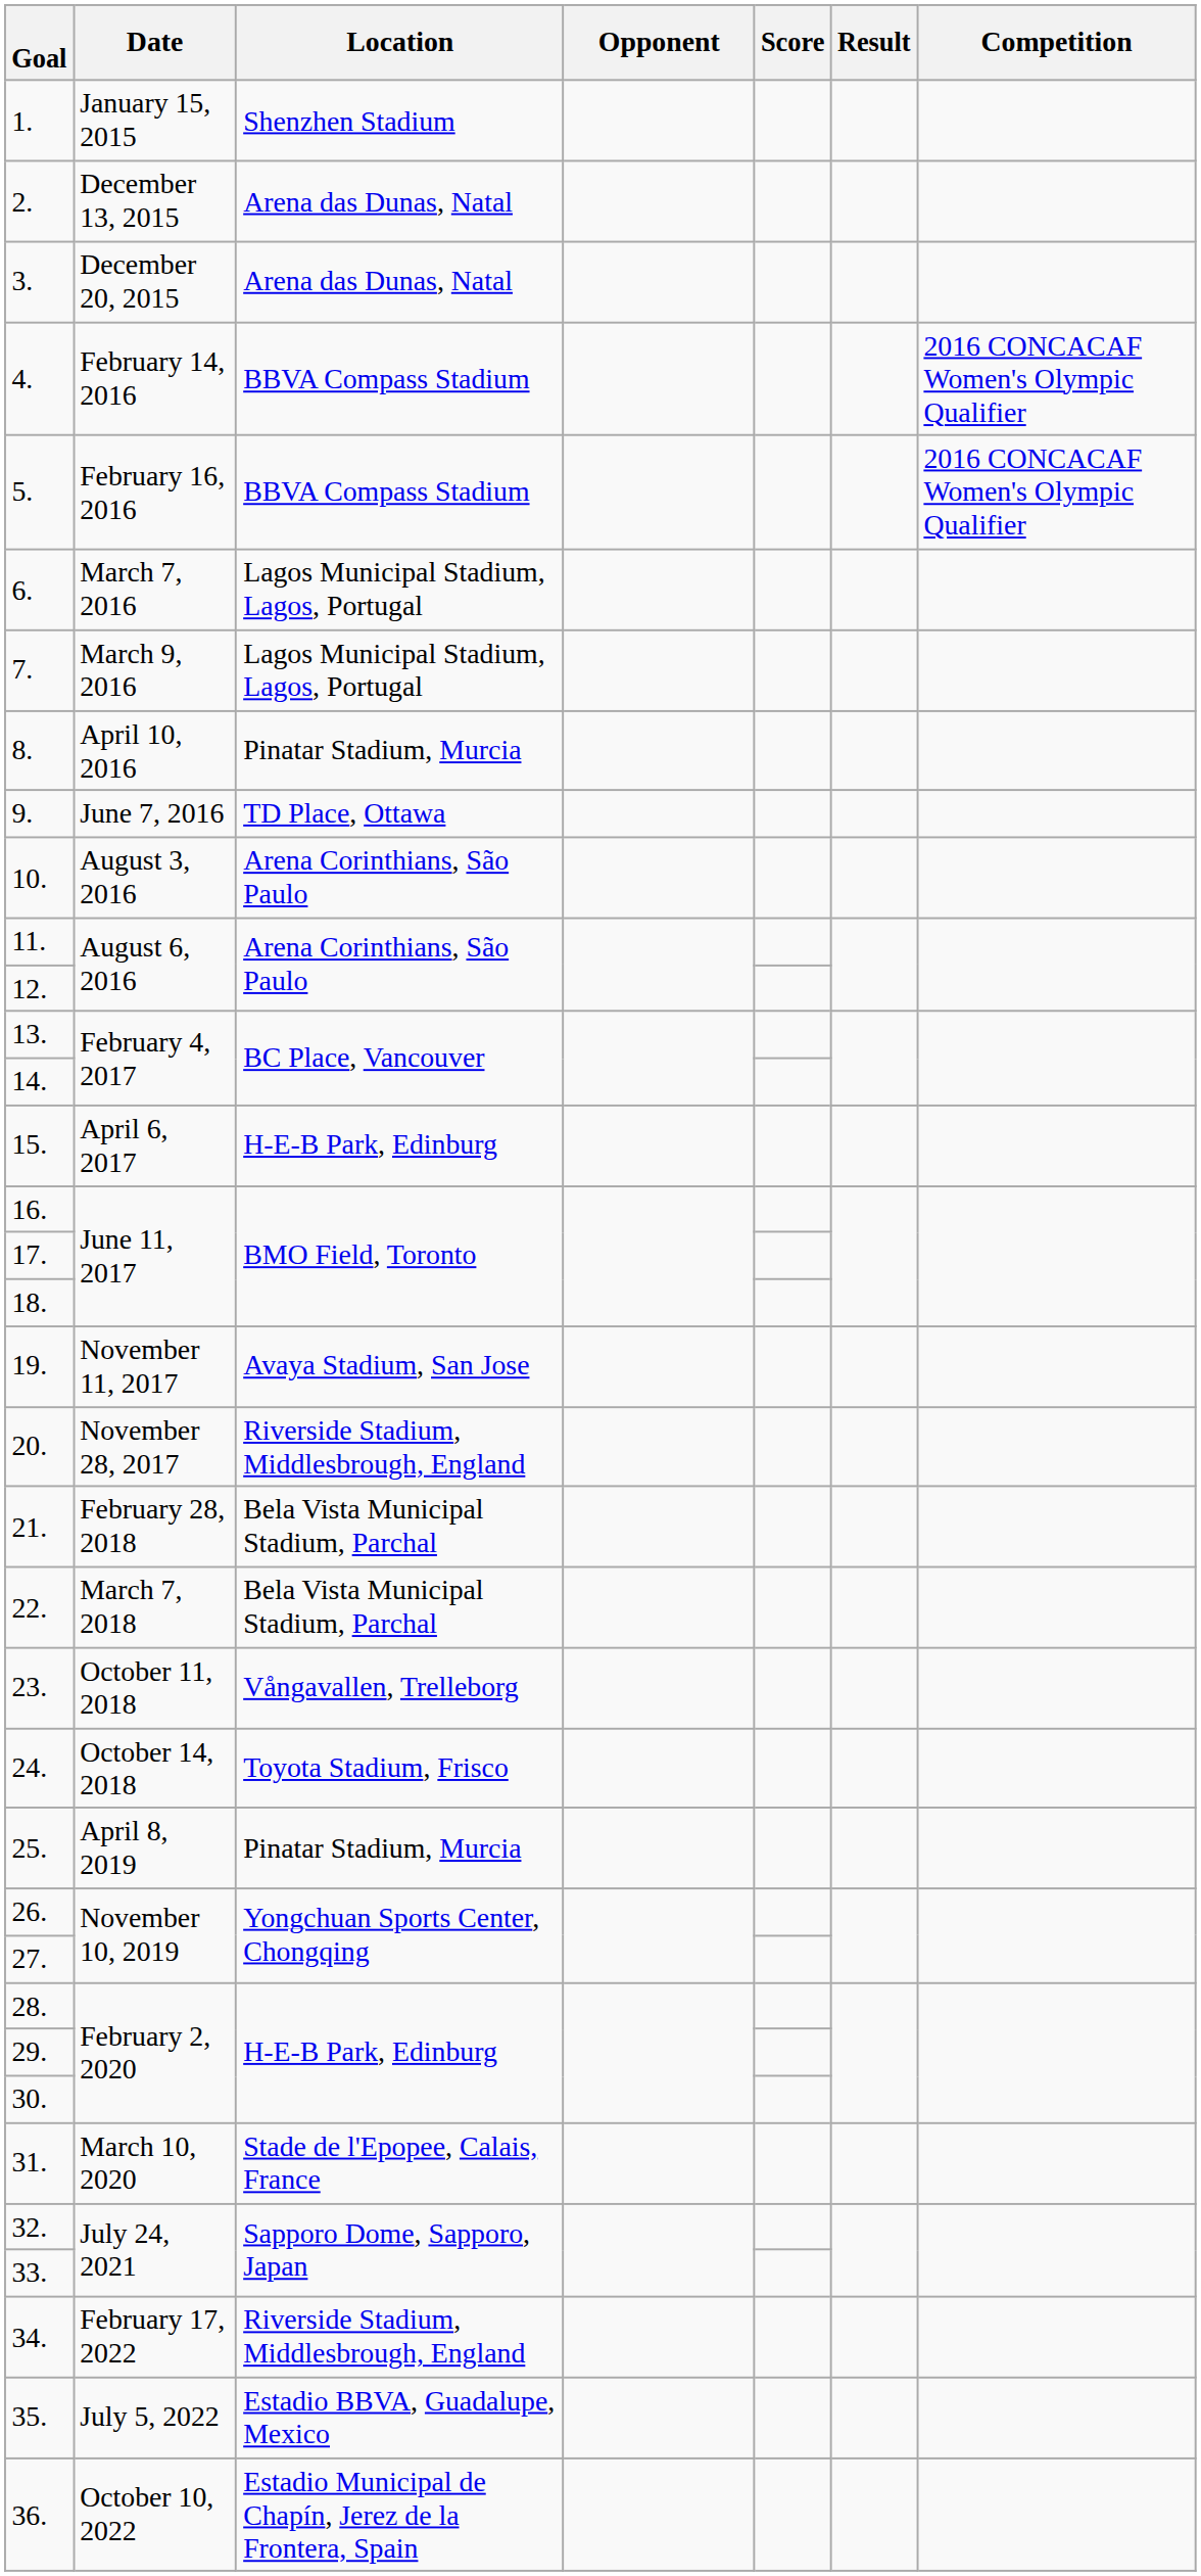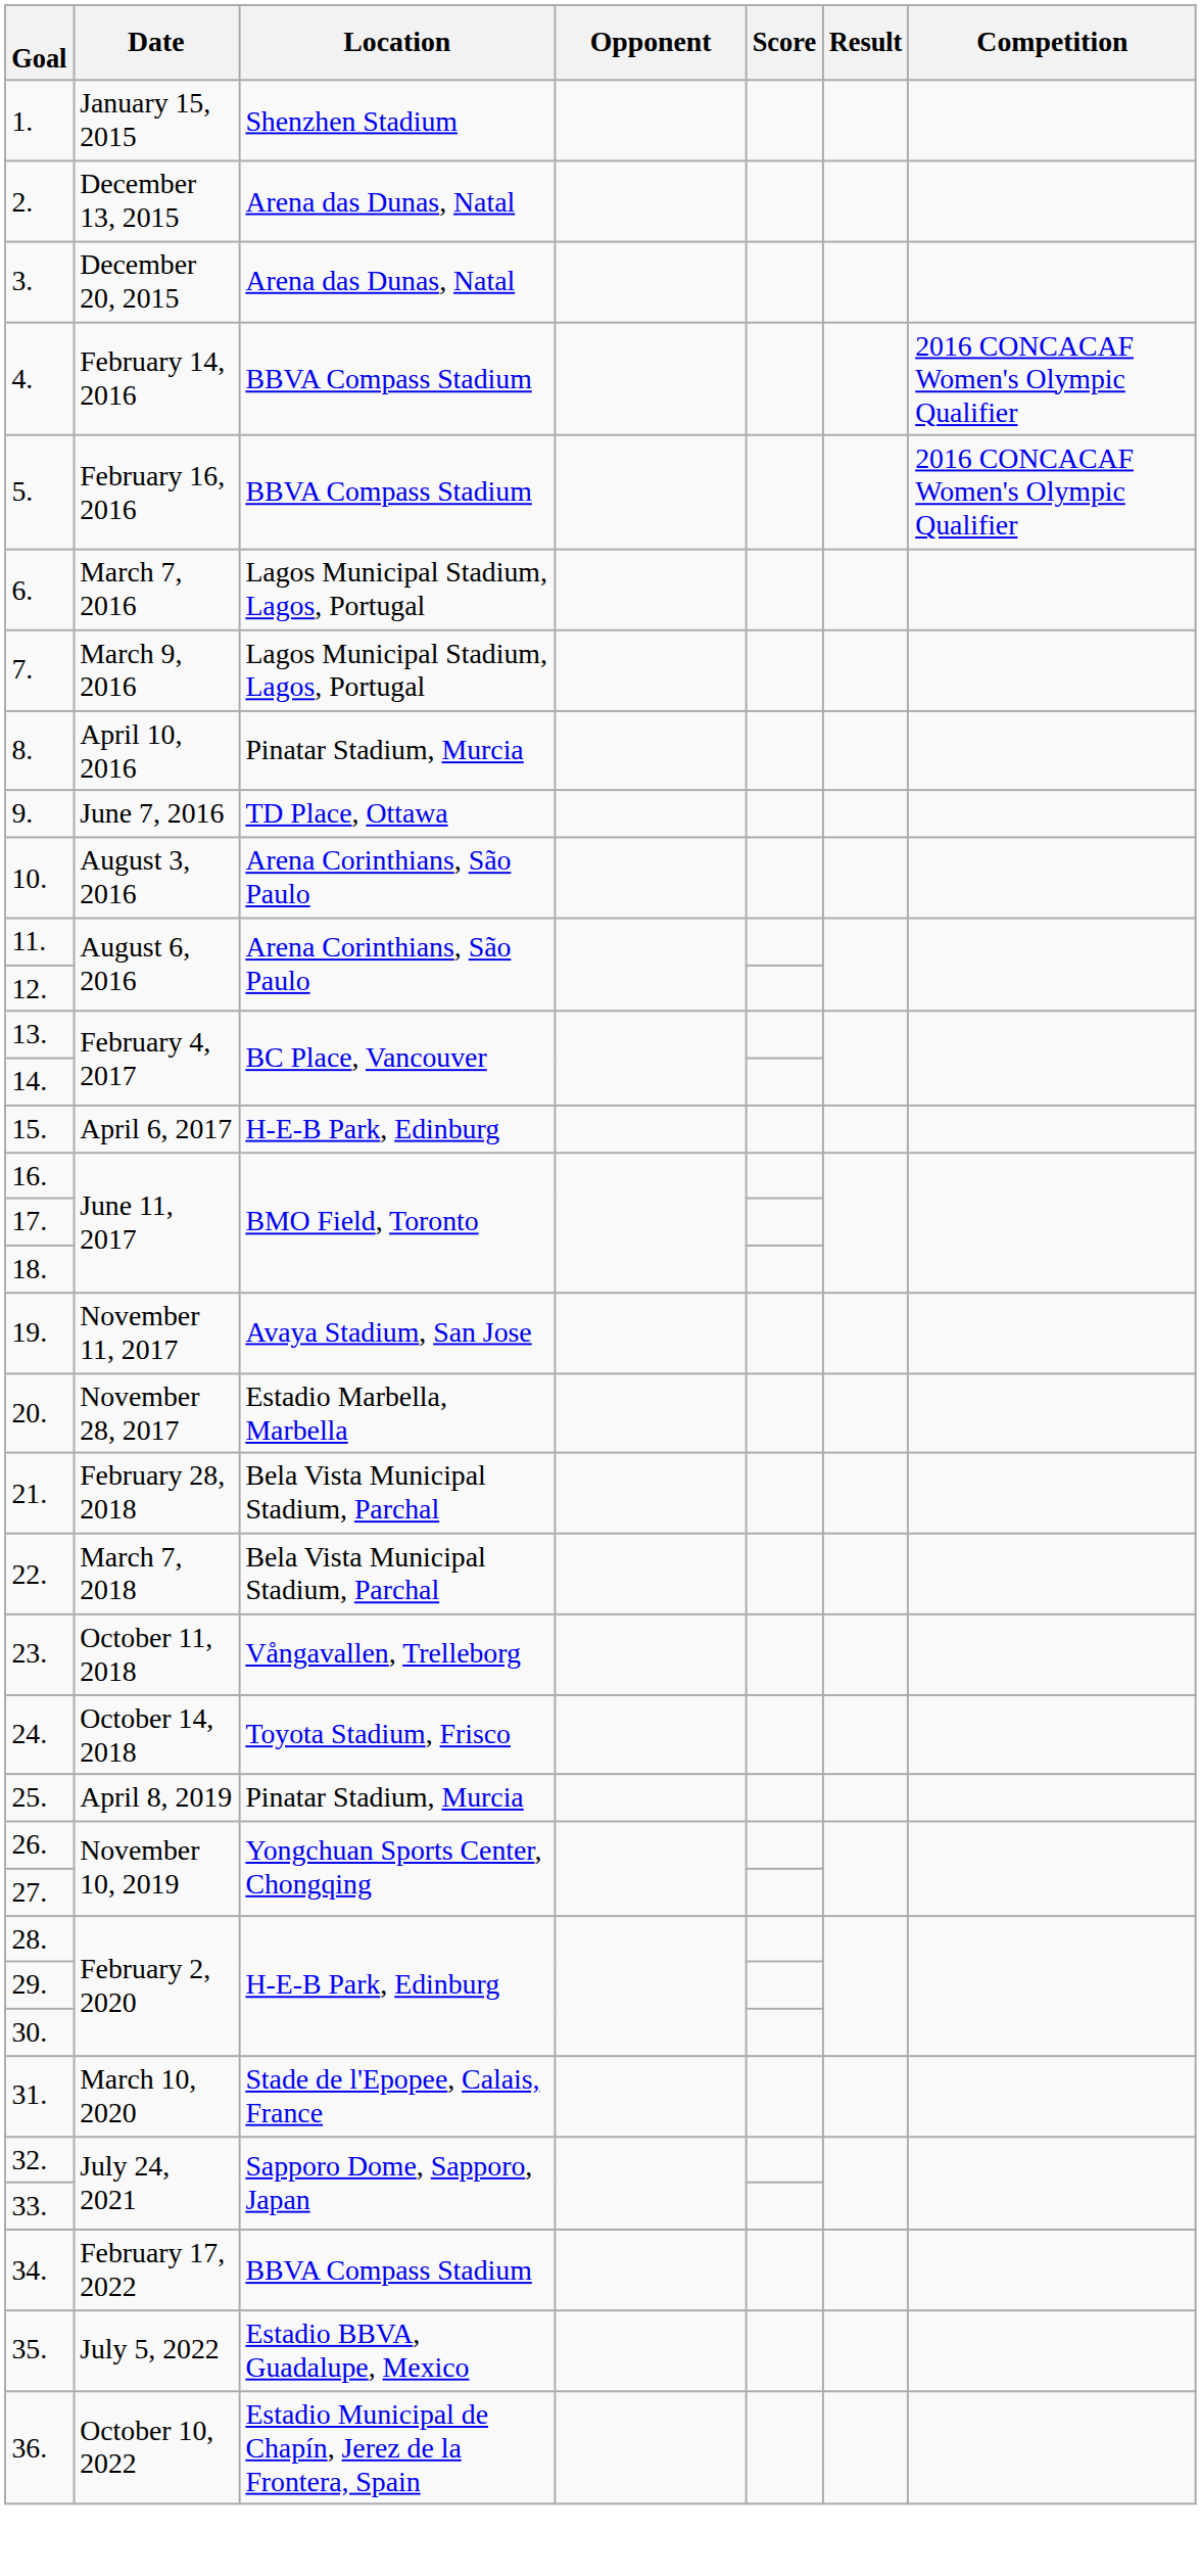20. | Location: Riverside Stadium, Middlesbrough, England -> Estadio Marbella, Marbella
34. | Location: Riverside Stadium, Middlesbrough, England -> BBVA Compass Stadium
